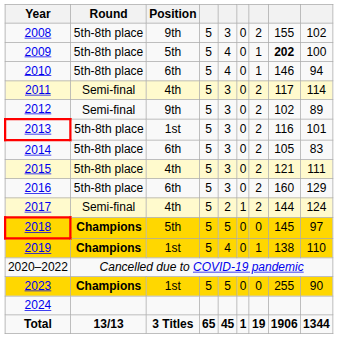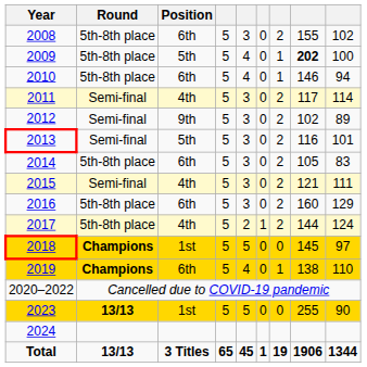2008 | Position: 9th -> 6th
2013 | Round: 5th-8th place -> Semi-final
2013 | Position: 1st -> 5th
2015 | Round: 5th-8th place -> Semi-final
2017 | Round: Semi-final -> 5th-8th place
2018 | Position: 5th -> 1st
2019 | Position: 1st -> 6th
2023 | Round: Champions -> 13/13
